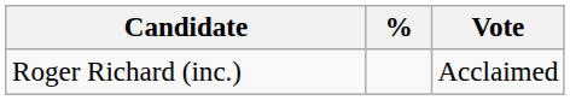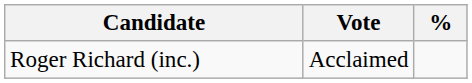columns swapped: Vote <-> %
